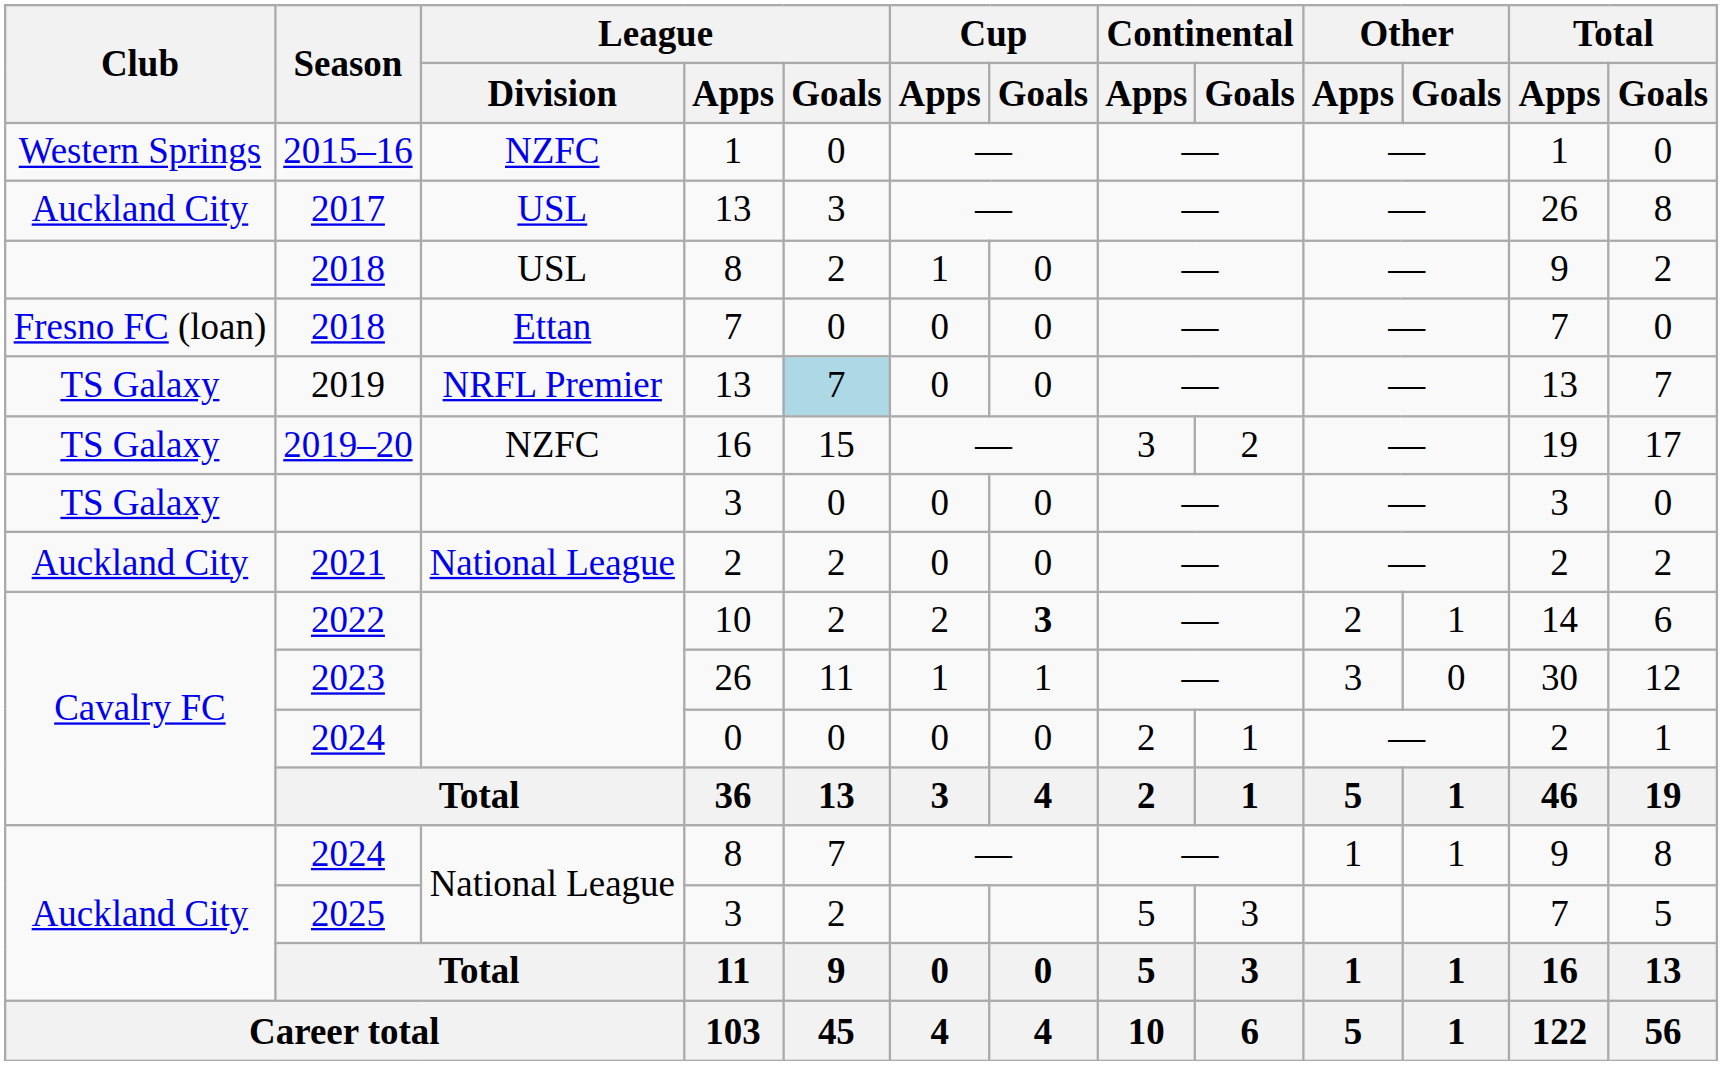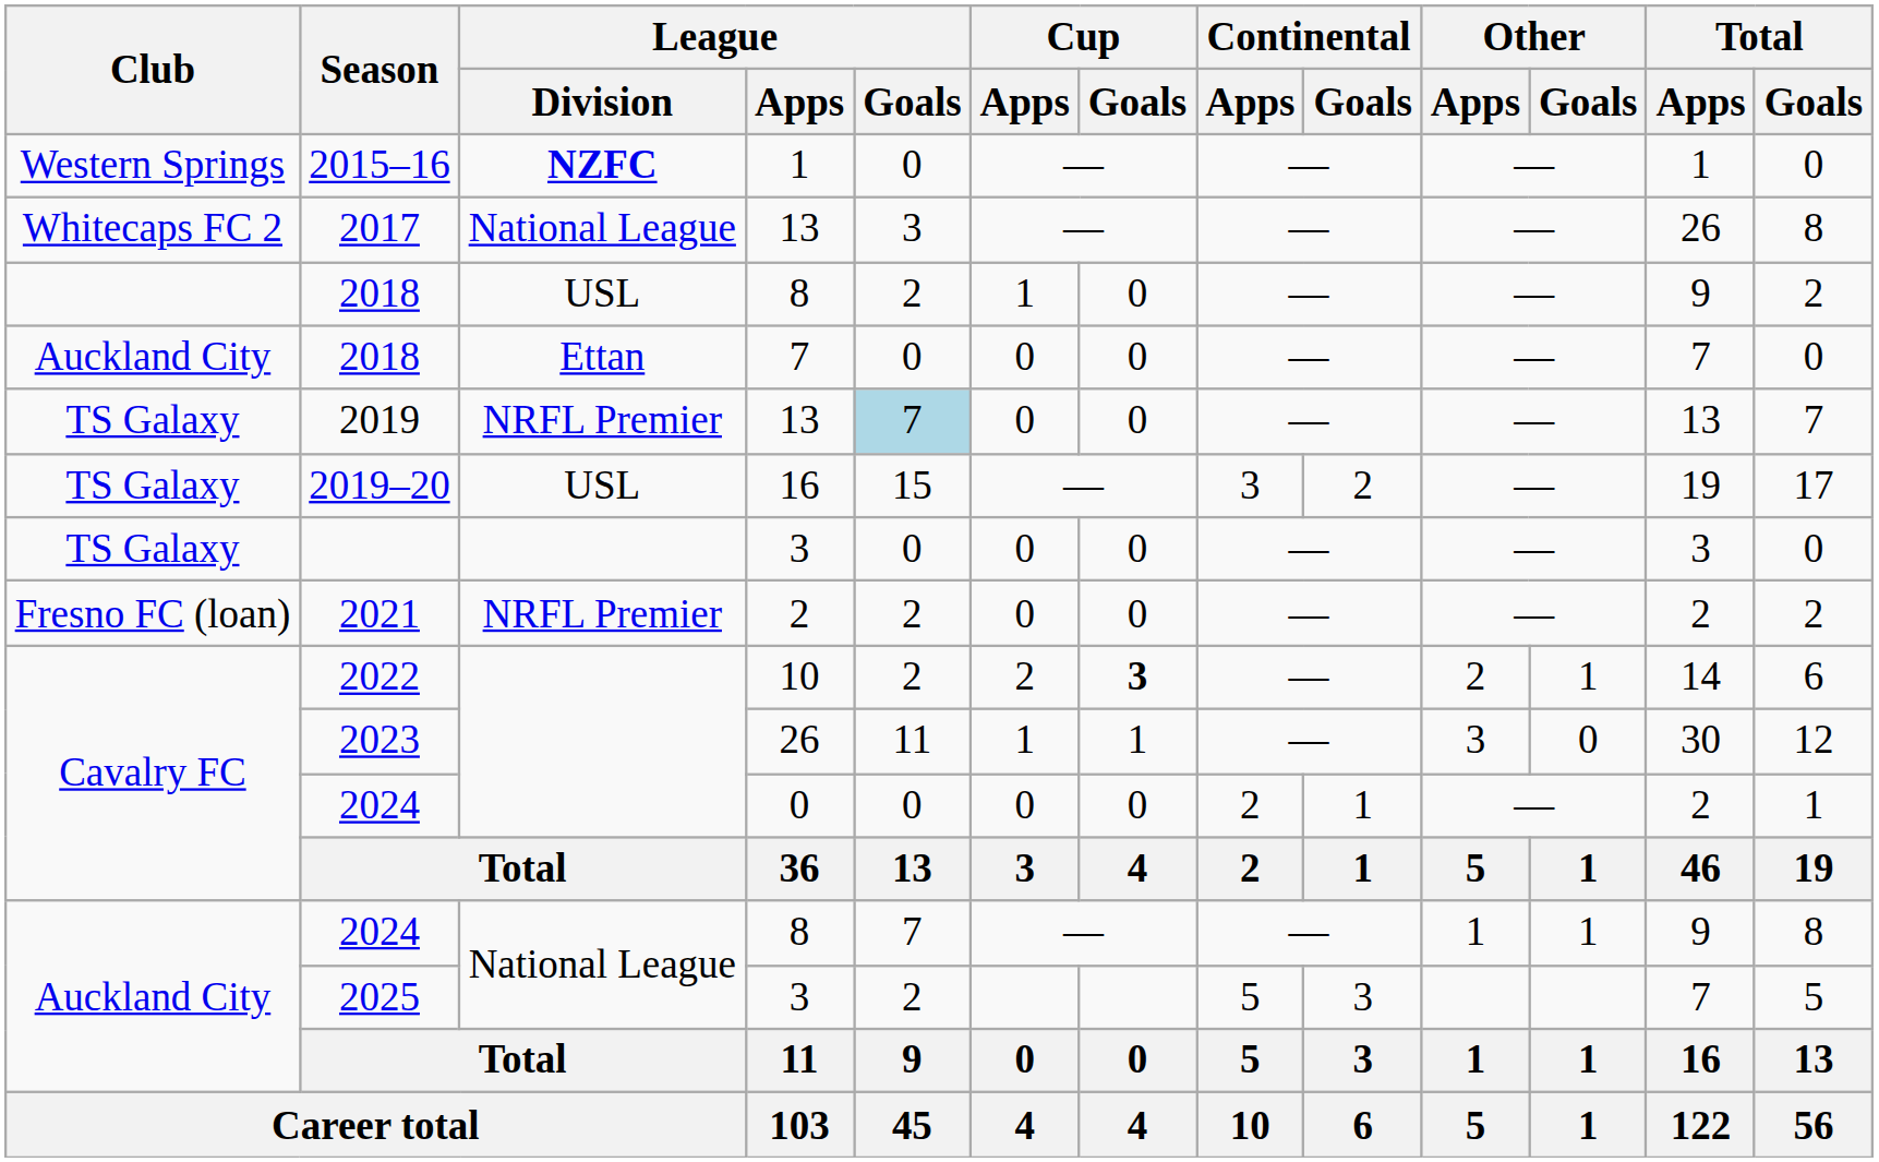2015–16 | League / Division: normal -> bold
2017 | Club: Auckland City -> Whitecaps FC 2
2017 | League / Division: USL -> National League
2018 / 7 | Club: Fresno FC (loan) -> Auckland City
2019–20 | League / Division: NZFC -> USL
2021 | Club: Auckland City -> Fresno FC (loan)
2021 | League / Division: National League -> NRFL Premier
